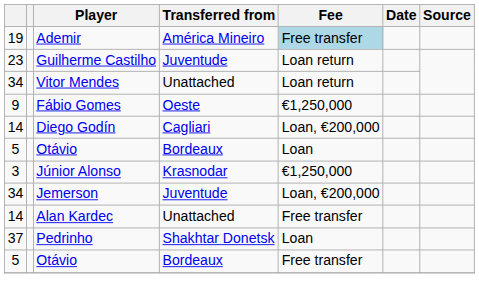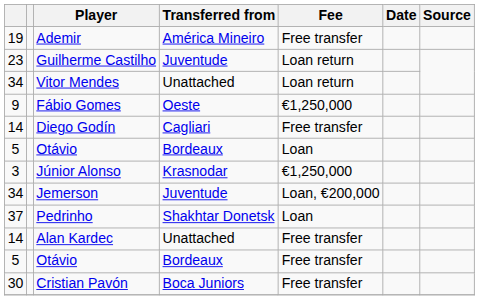Ademir | Fee: lightblue background -> no background
Diego Godín | Fee: Loan, €200,000 -> Free transfer
rows swapped: Alan Kardec <-> Pedrinho
+ row: 30 | Cristian Pavón | Boca Juniors | Free transfer
